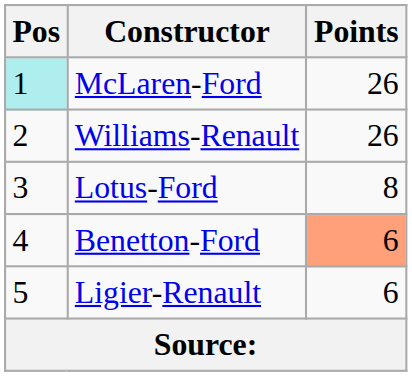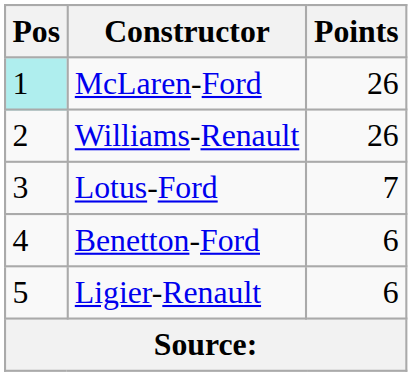Lotus-Ford | Points: 8 -> 7
Benetton-Ford | Points: lightsalmon background -> no background
